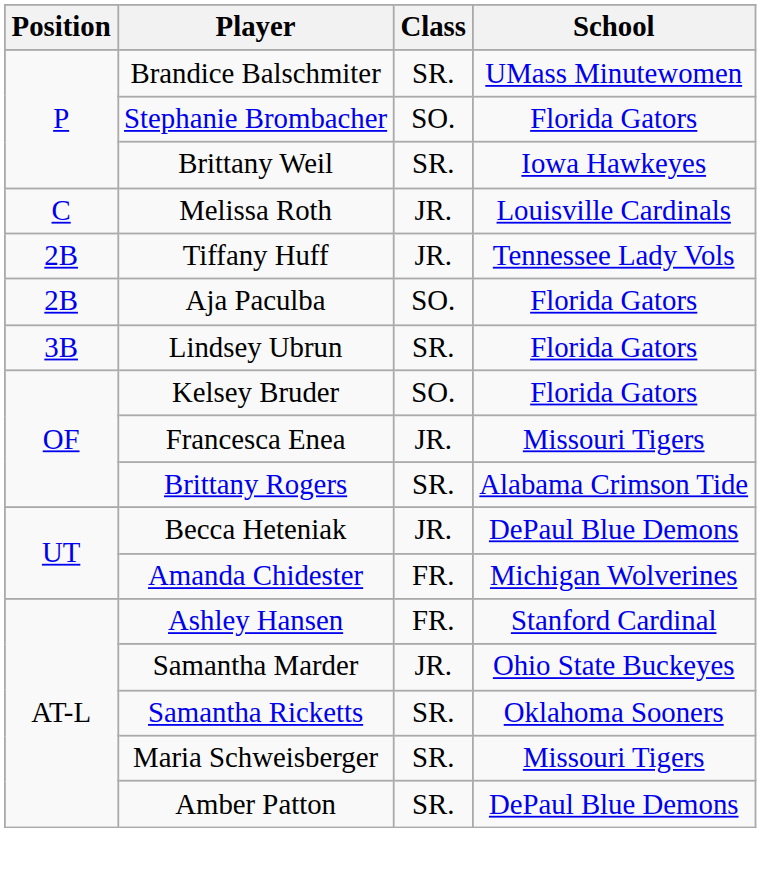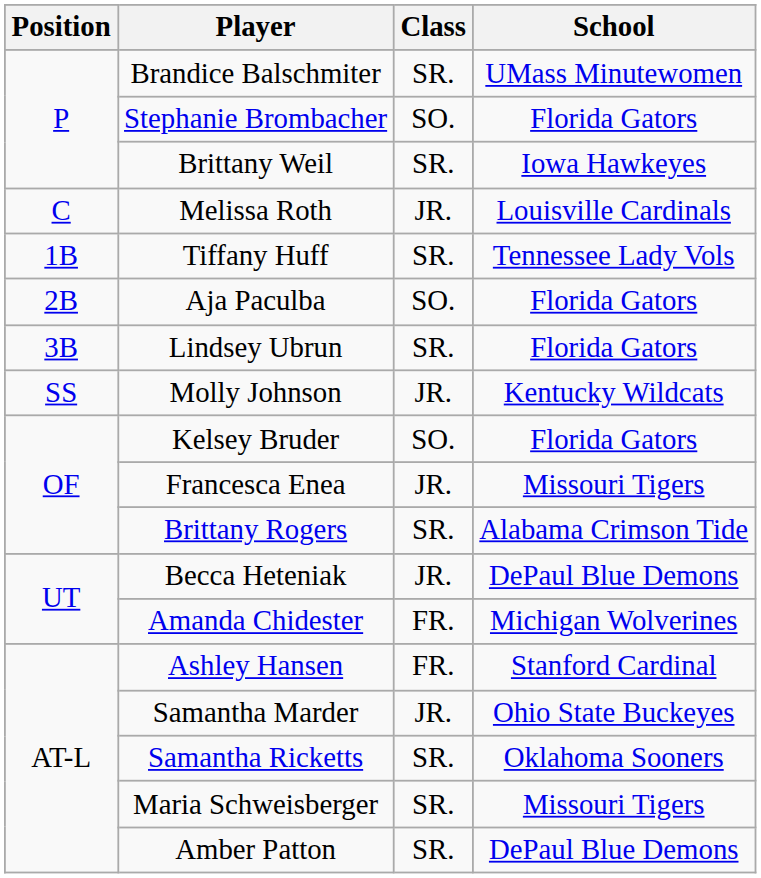Tiffany Huff | Position: 2B -> 1B
Tiffany Huff | Class: JR. -> SR.
+ row: SS | Molly Johnson | JR. | Kentucky Wildcats
